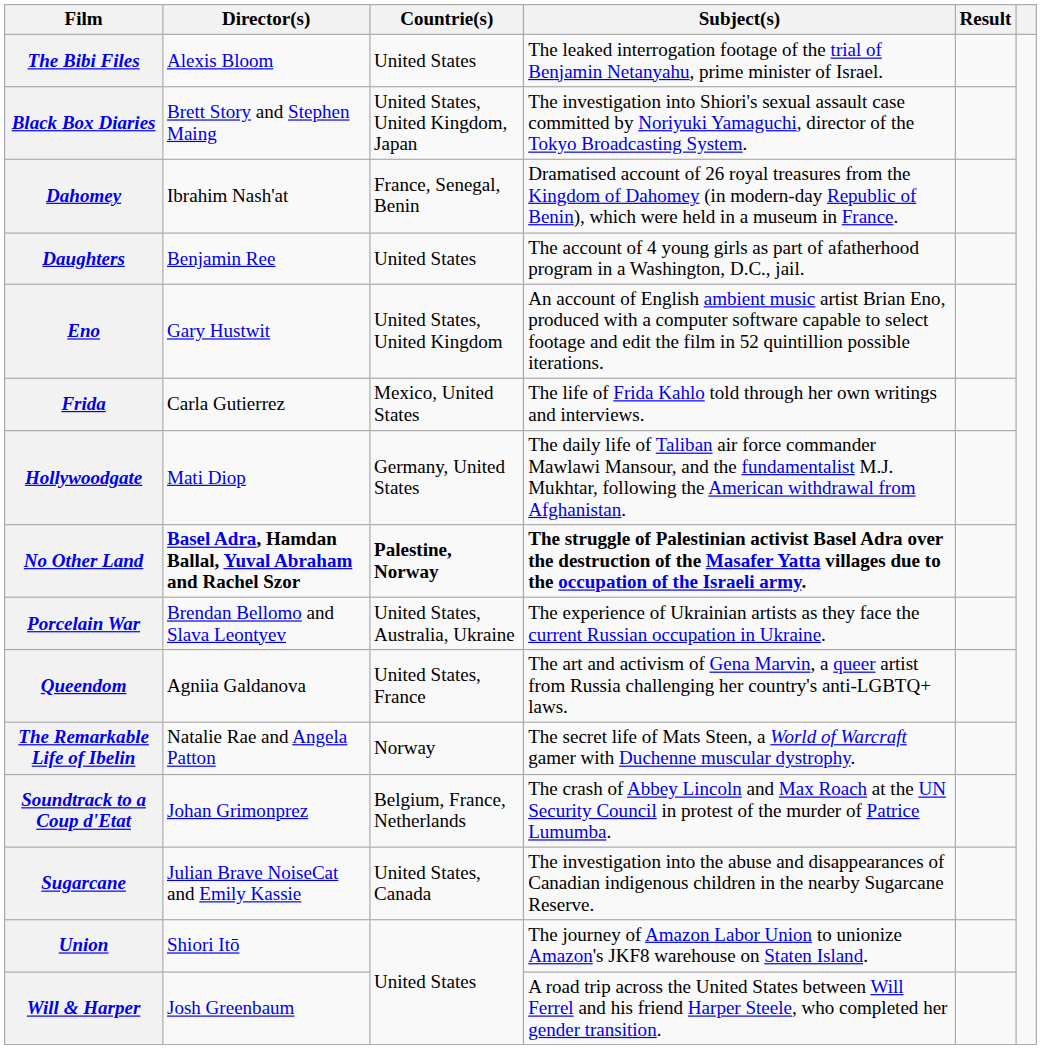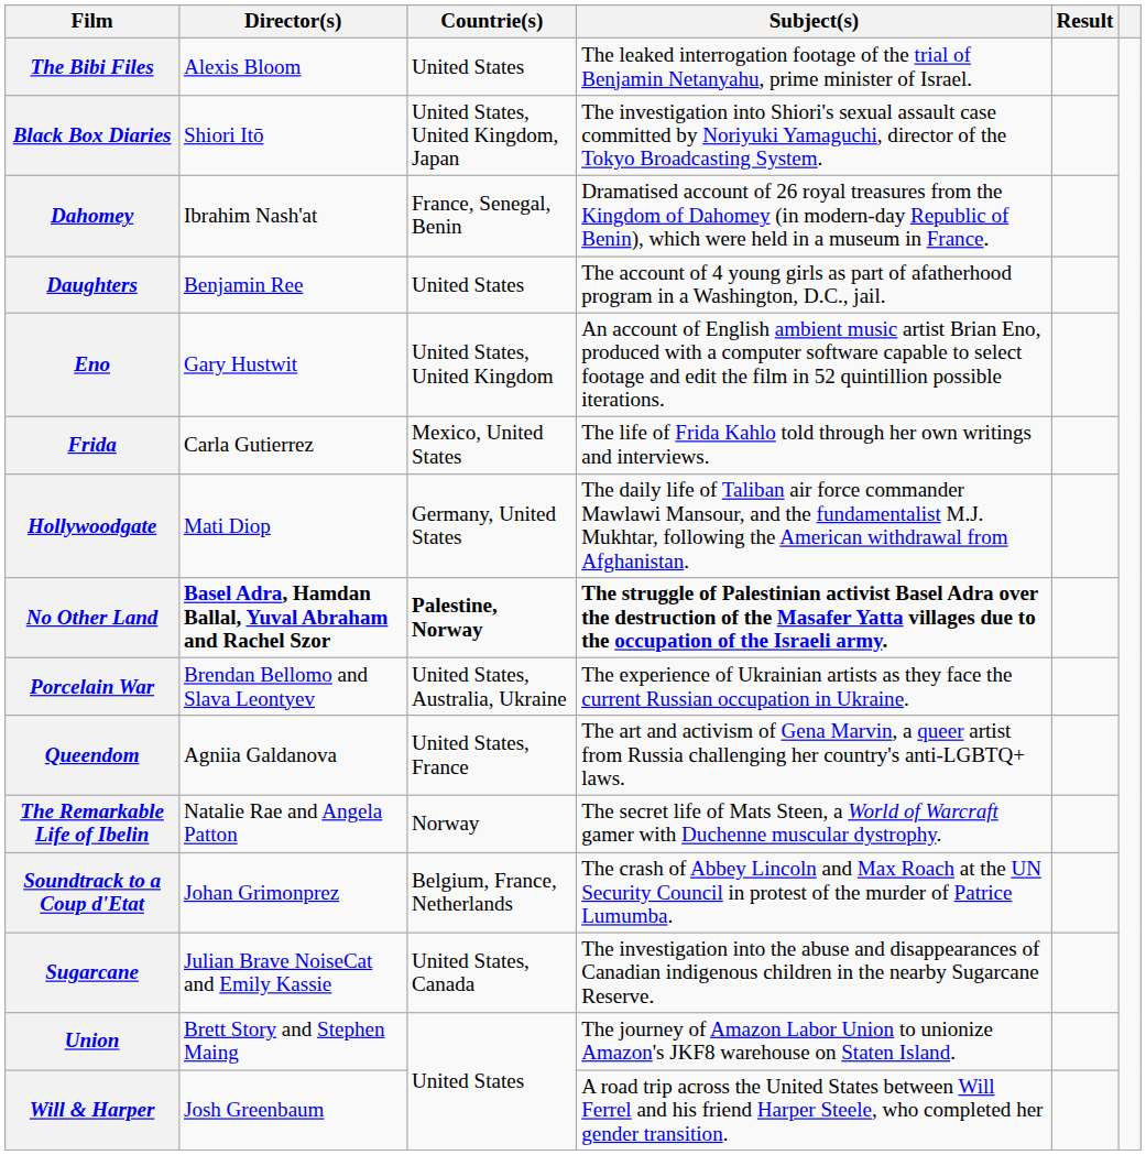Black Box Diaries | Director(s): Brett Story and Stephen Maing -> Shiori Itō
Union | Director(s): Shiori Itō -> Brett Story and Stephen Maing
